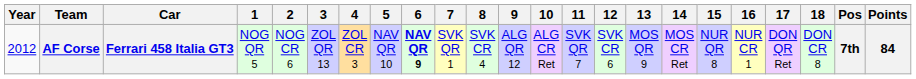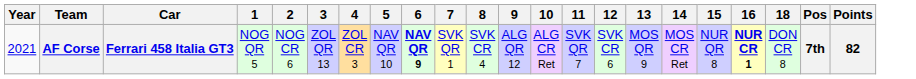- column: 17 | DON QR Ret
AF Corse | Year: 2012 -> 2021
AF Corse | 16: normal -> bold
AF Corse | Points: 84 -> 82
